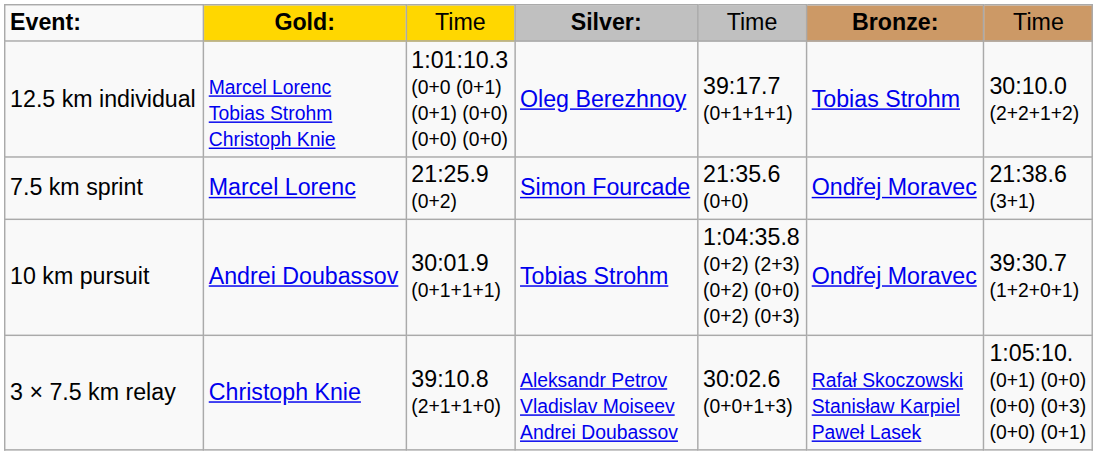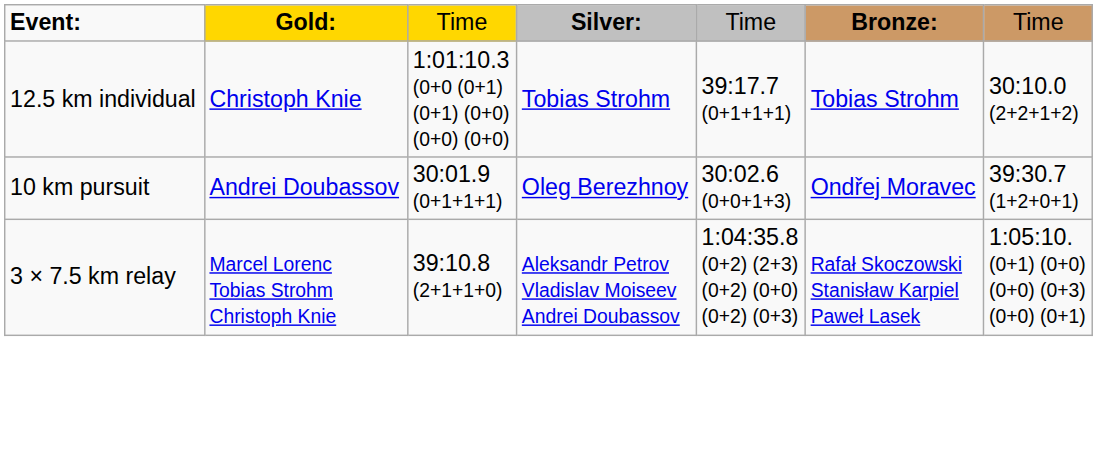12.5 km individual | column 2: Marcel Lorenc Tobias Strohm Christoph Knie -> Christoph Knie
12.5 km individual | column 4: Oleg Berezhnoy -> Tobias Strohm
- row: 7.5 km sprint | Marcel Lorenc | 21:25.9 (0+2) | Simon Fourcade | 21:35.6 (0+0) | Ondřej Moravec | 21:38.6 (3+1)
10 km pursuit | column 4: Tobias Strohm -> Oleg Berezhnoy
10 km pursuit | column 5: 1:04:35.8 (0+2) (2+3) (0+2) (0+0) (0+2) (0+3) -> 30:02.6 (0+0+1+3)
3 × 7.5 km relay | column 2: Christoph Knie -> Marcel Lorenc Tobias Strohm Christoph Knie
3 × 7.5 km relay | column 5: 30:02.6 (0+0+1+3) -> 1:04:35.8 (0+2) (2+3) (0+2) (0+0) (0+2) (0+3)
